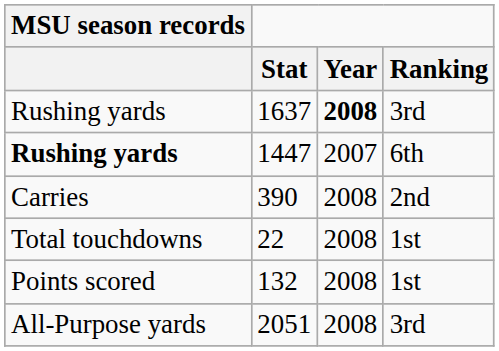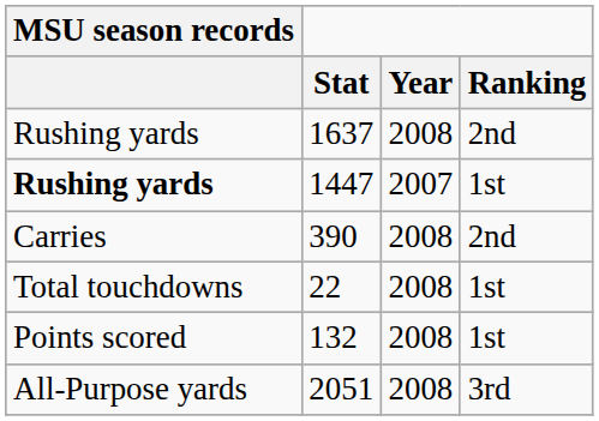1637 | Year: bold -> normal
1637 | Ranking: 3rd -> 2nd
1447 | Ranking: 6th -> 1st
